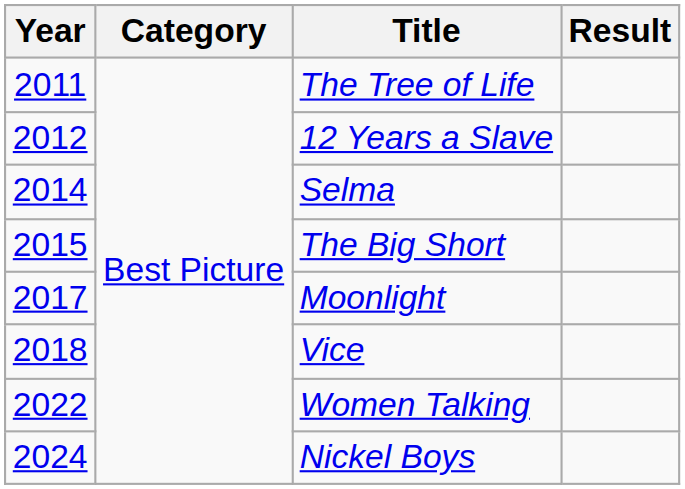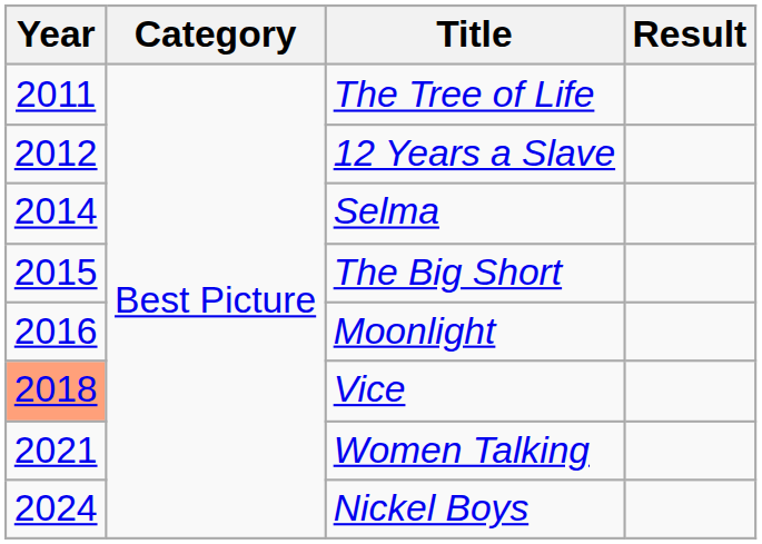Moonlight | Year: 2017 -> 2016
Vice | Year: no background -> lightsalmon background
Women Talking | Year: 2022 -> 2021
